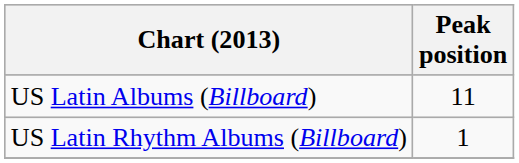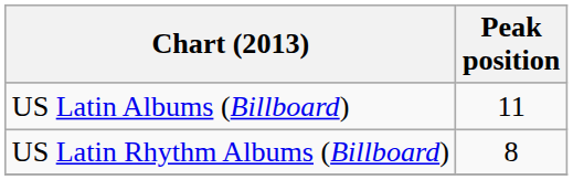US Latin Rhythm Albums (Billboard) | Peak position: 1 -> 8
